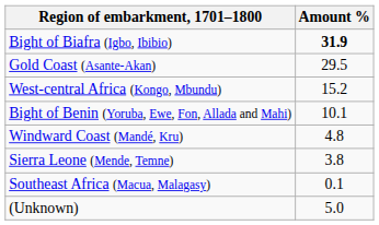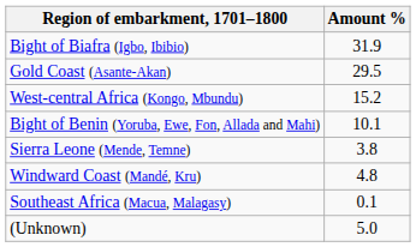Bight of Biafra (Igbo, Ibibio) | Amount %: bold -> normal
rows swapped: Windward Coast (Mandé, Kru) <-> Sierra Leone (Mende, Temne)
